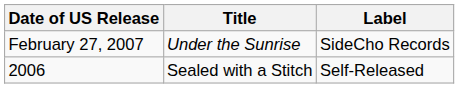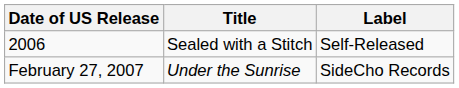rows swapped: 2006 <-> February 27, 2007
